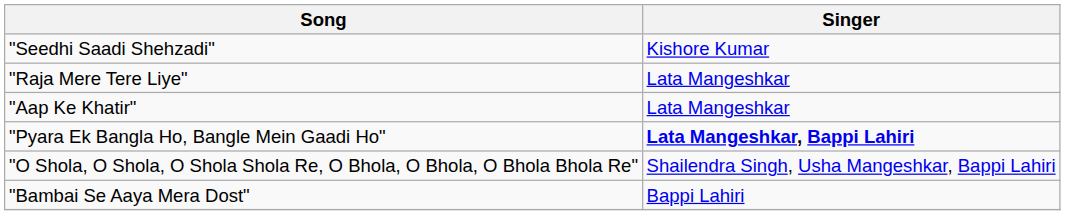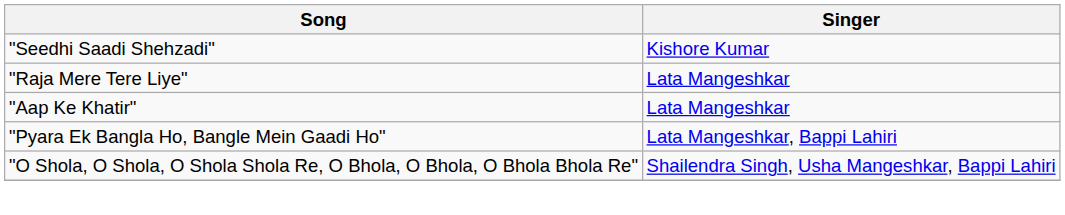"Pyara Ek Bangla Ho, Bangle Mein Gaadi Ho" | Singer: bold -> normal
- row: "Bambai Se Aaya Mera Dost" | Bappi Lahiri
